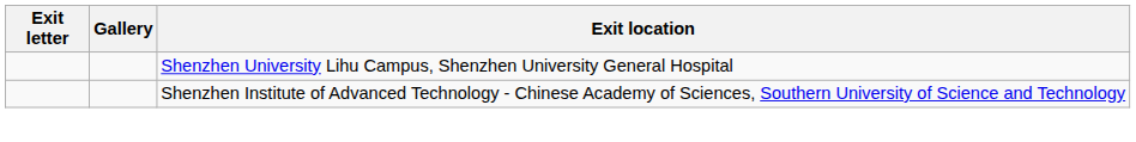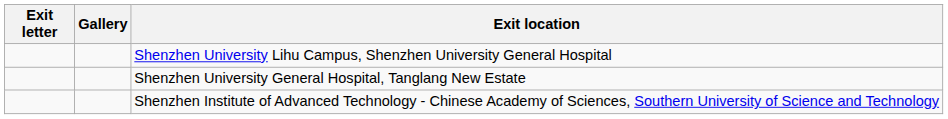+ row: Shenzhen University General Hospital, Tanglang New Estate
